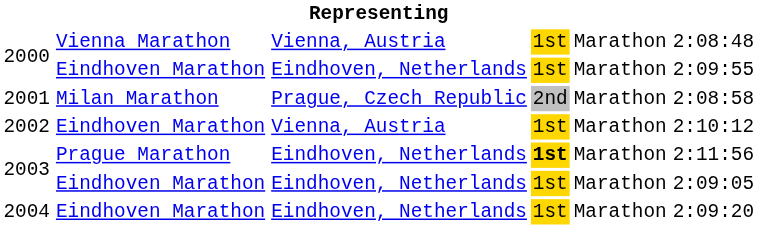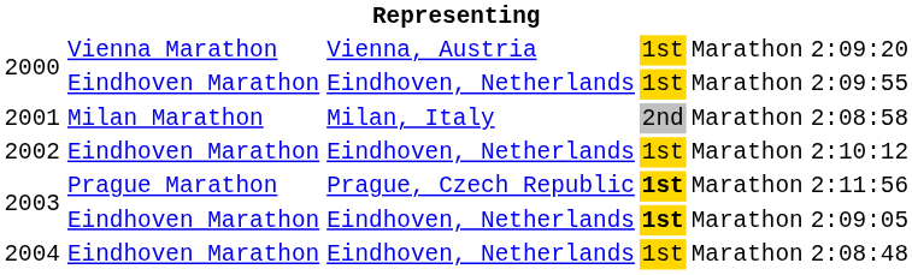2000 / Vienna Marathon | column 6: 2:08:48 -> 2:09:20
2001 | column 3: Prague, Czech Republic -> Milan, Italy
2002 | column 3: Vienna, Austria -> Eindhoven, Netherlands
2003 / Prague Marathon | column 3: Eindhoven, Netherlands -> Prague, Czech Republic
2003 / Eindhoven Marathon | column 4: normal -> bold
2004 | column 6: 2:09:20 -> 2:08:48
